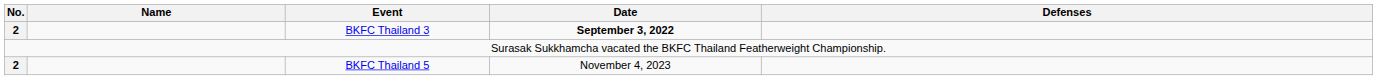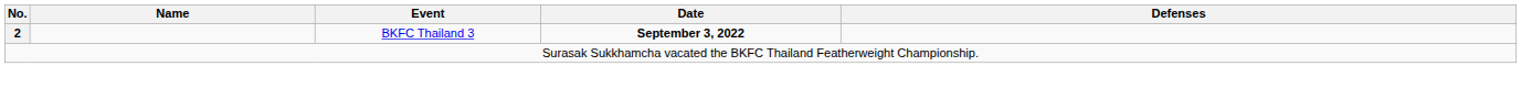- row: 2 | BKFC Thailand 5 | November 4, 2023
